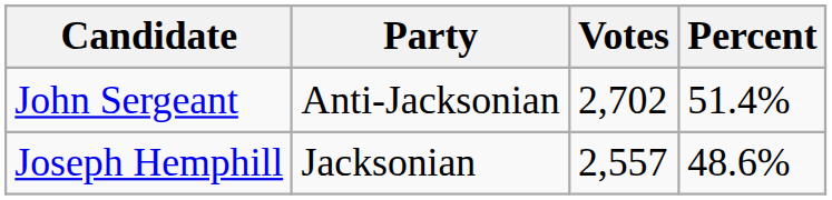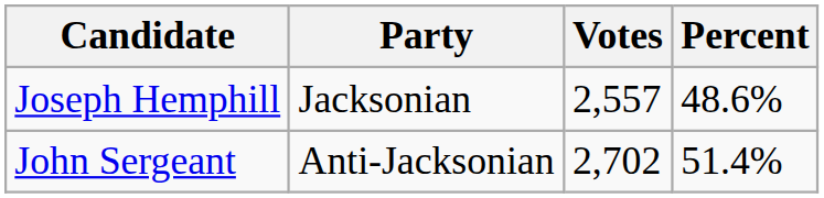rows swapped: John Sergeant <-> Joseph Hemphill
